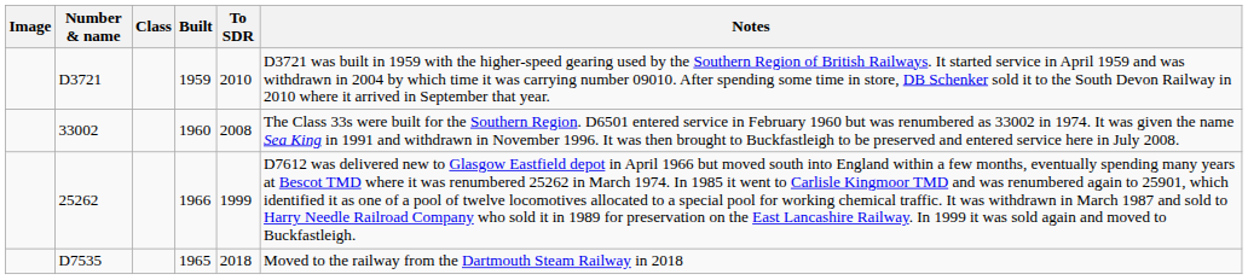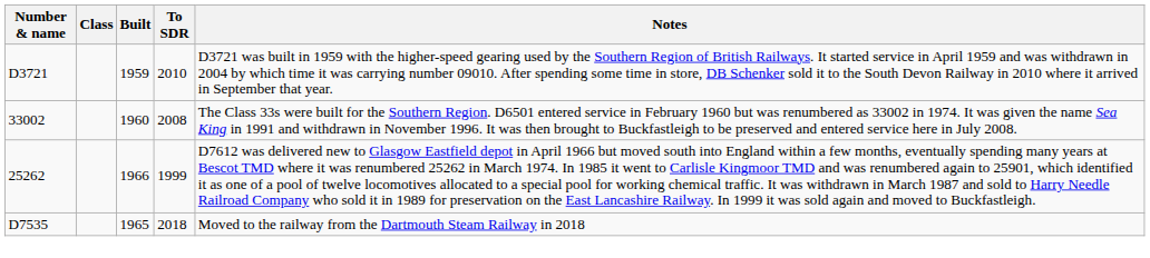- column: Image
